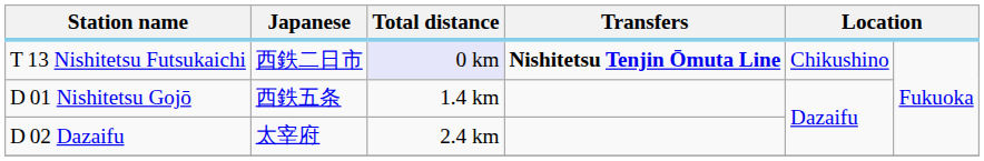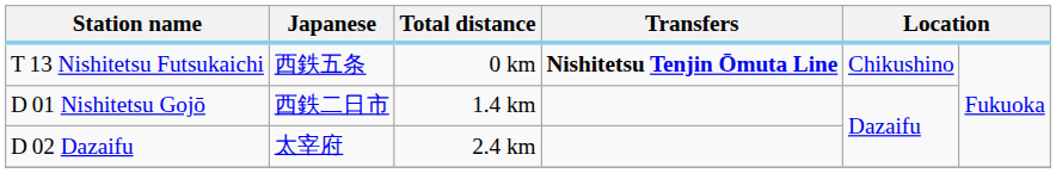T 13 Nishitetsu Futsukaichi | Japanese: 西鉄二日市 -> 西鉄五条
T 13 Nishitetsu Futsukaichi | Total distance: lavender background -> no background
D 01 Nishitetsu Gojō | Japanese: 西鉄五条 -> 西鉄二日市
